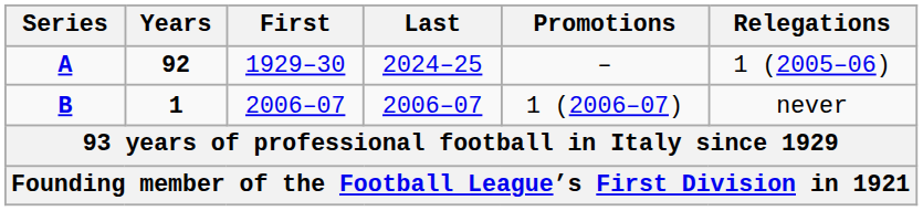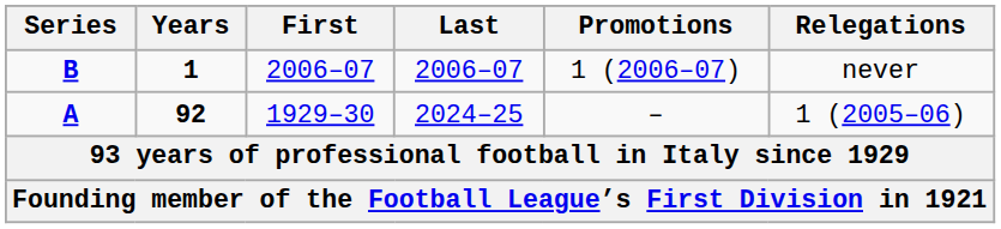rows swapped: A <-> B
